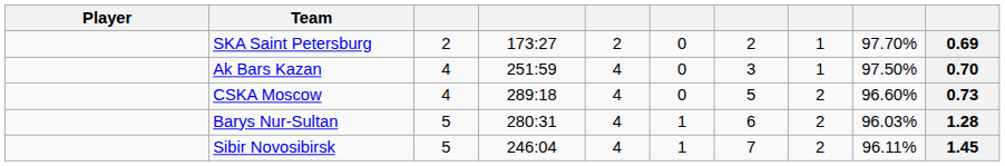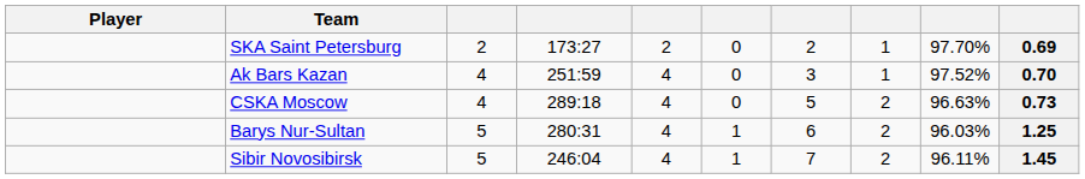Ak Bars Kazan | column 9: 97.50% -> 97.52%
CSKA Moscow | column 9: 96.60% -> 96.63%
Barys Nur-Sultan | column 10: 1.28 -> 1.25
